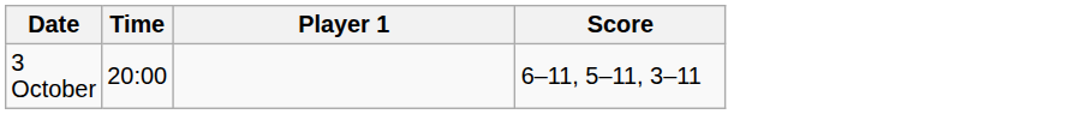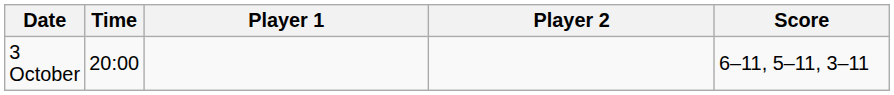+ column: Player 2
